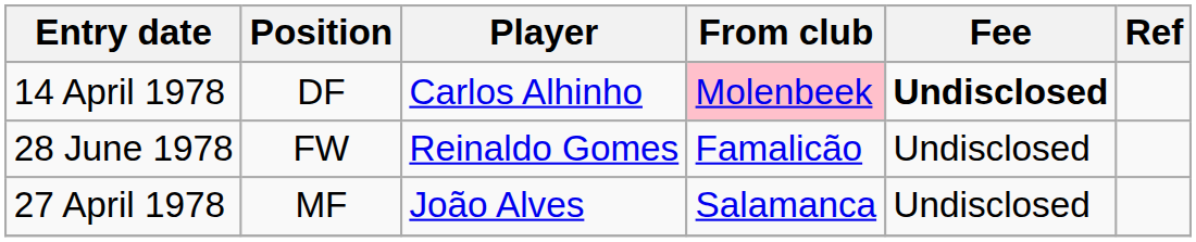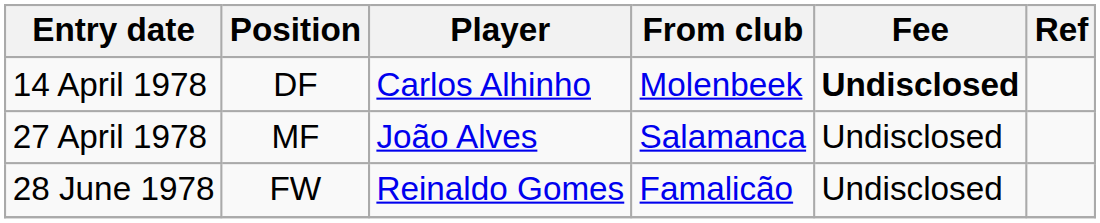14 April 1978 | From club: pink background -> no background
rows swapped: 27 April 1978 <-> 28 June 1978
